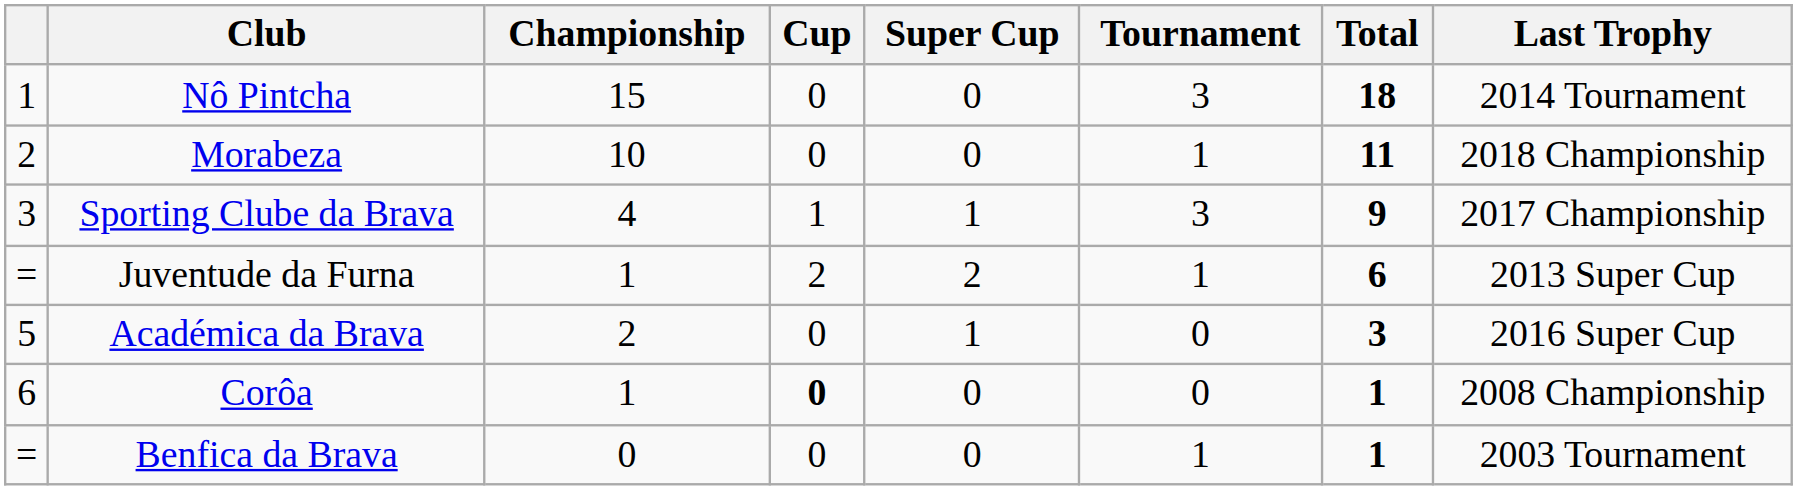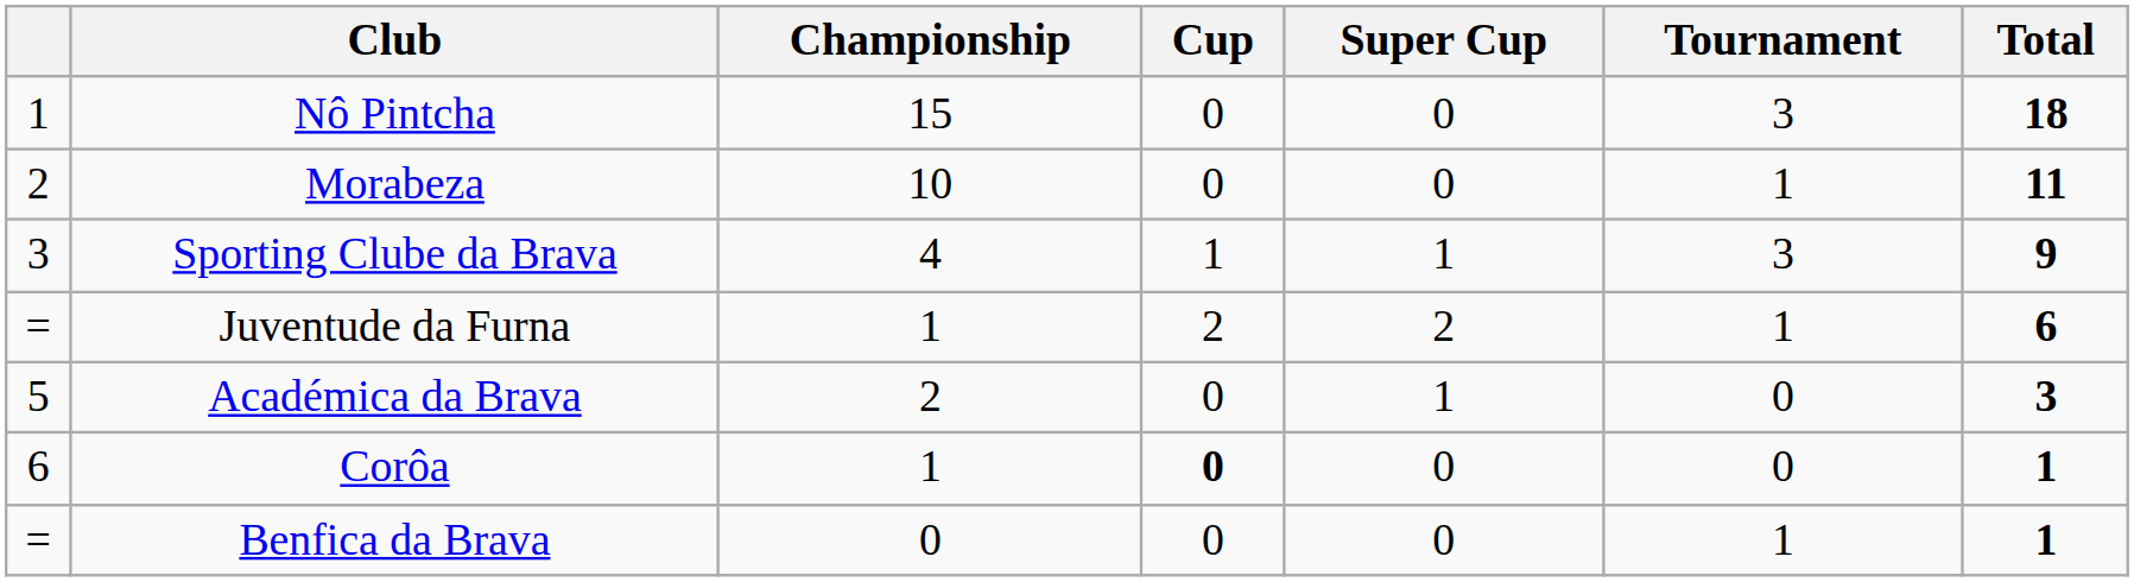- column: Last Trophy | 2014 Tournament | 2018 Championship | 2017 Championship | 2013 Super Cup | 2016 Super Cup | 2008 Championship | 2003 Tournament
